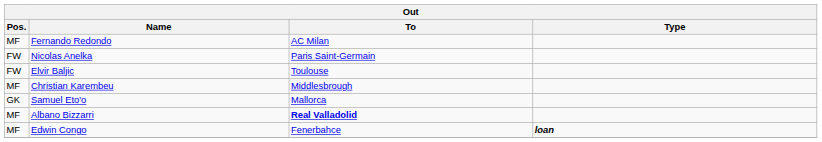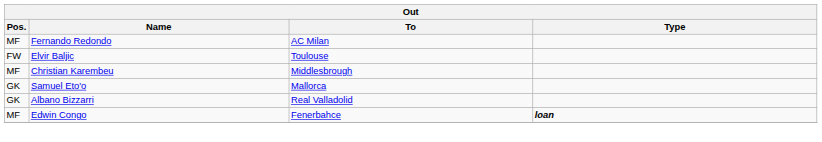- row: FW | Nicolas Anelka | Paris Saint-Germain
Albano Bizzarri | Pos.: MF -> GK
Albano Bizzarri | To: bold -> normal
